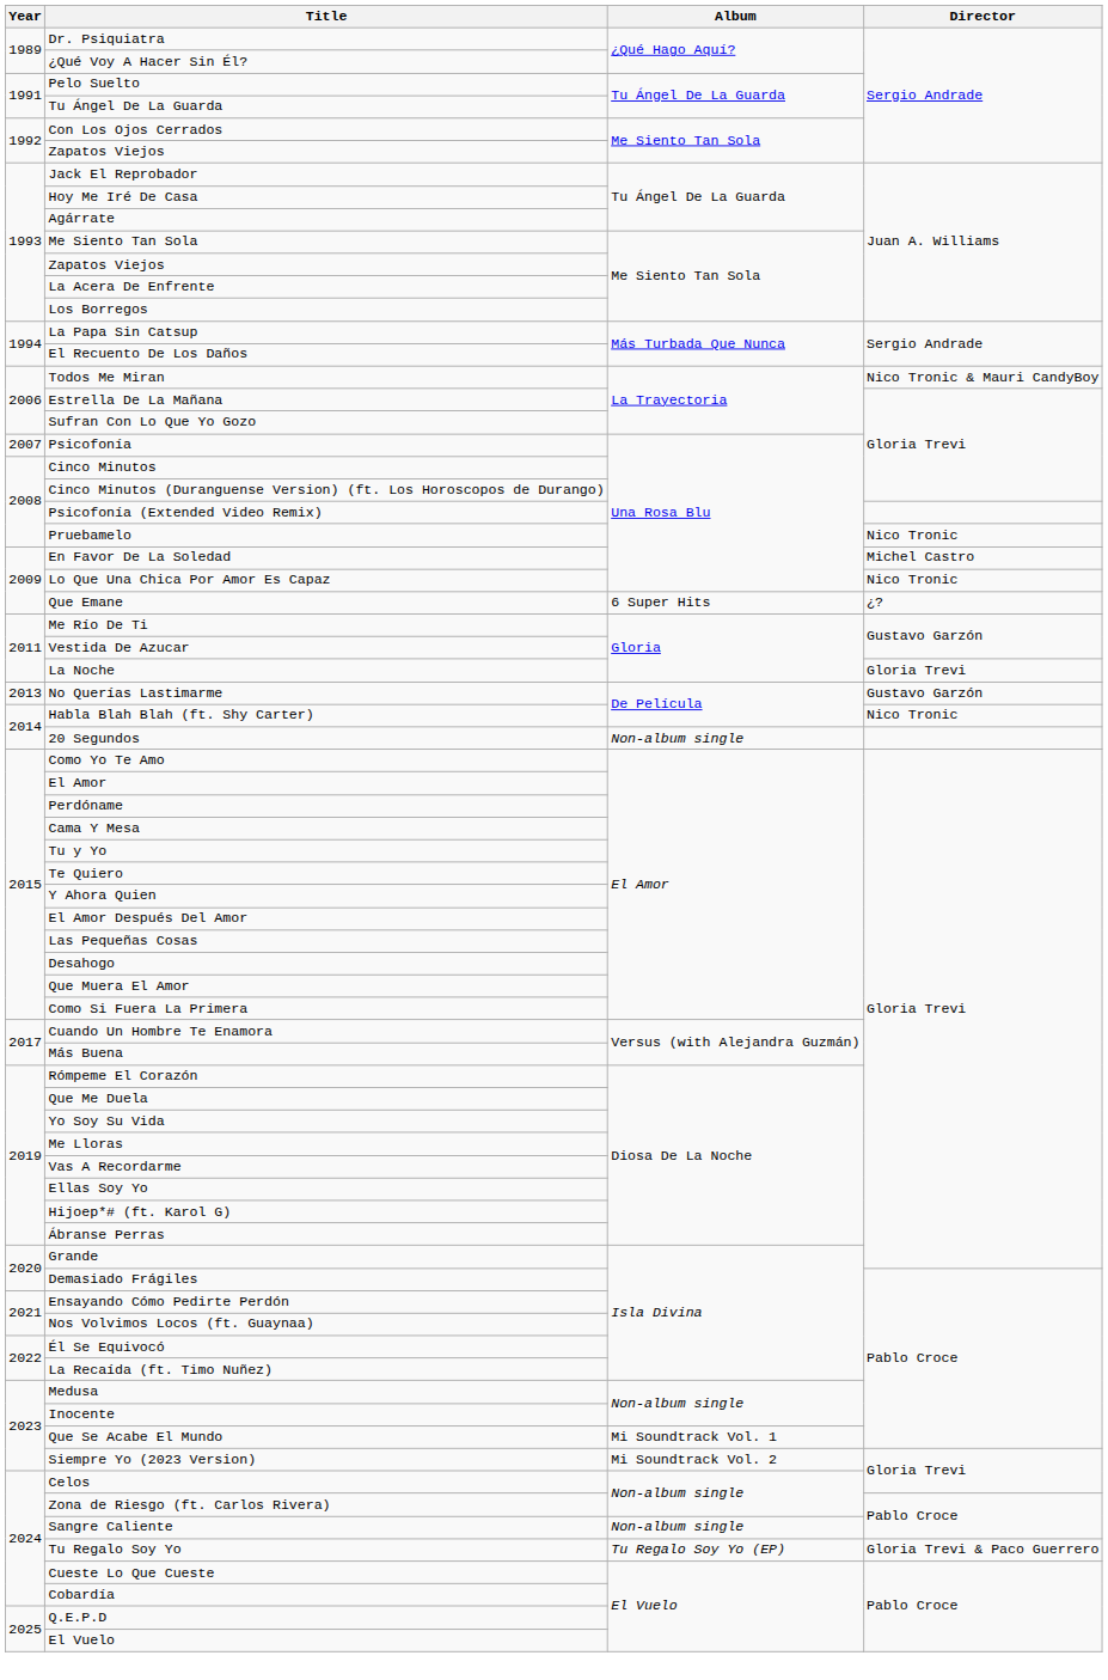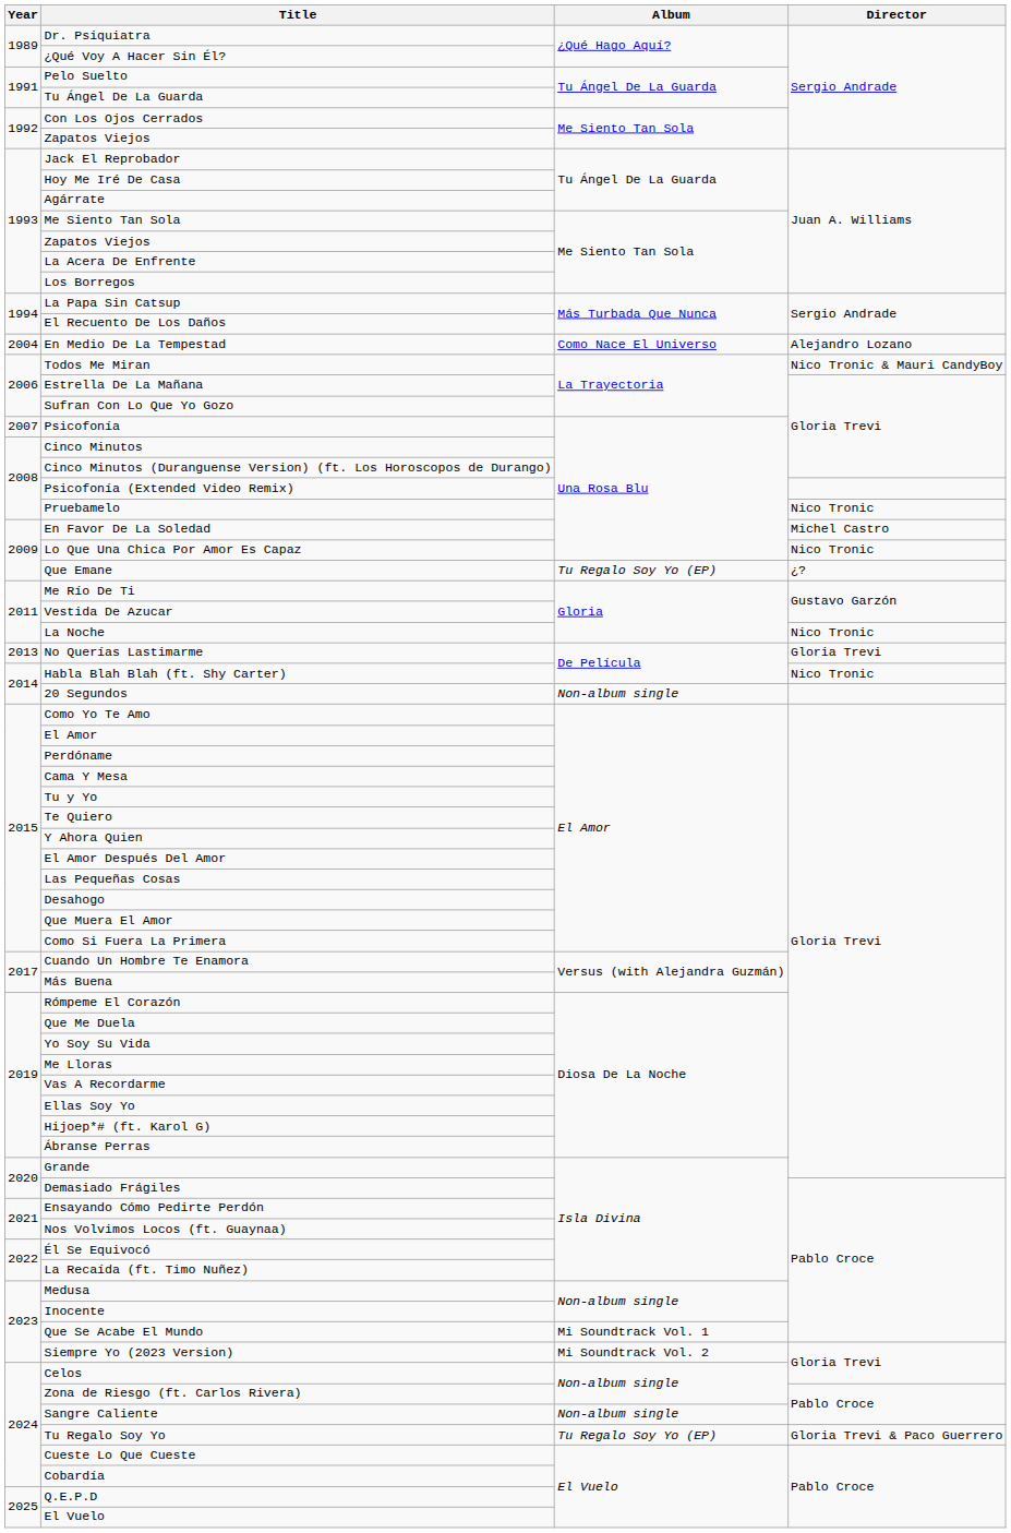+ row: 2004 | En Medio De La Tempestad | Como Nace El Universo | Alejandro Lozano
Que Emane | Album: 6 Super Hits -> Tu Regalo Soy Yo (EP)
La Noche | Director: Gloria Trevi -> Nico Tronic
No Querías Lastimarme | Director: Gustavo Garzón -> Gloria Trevi
